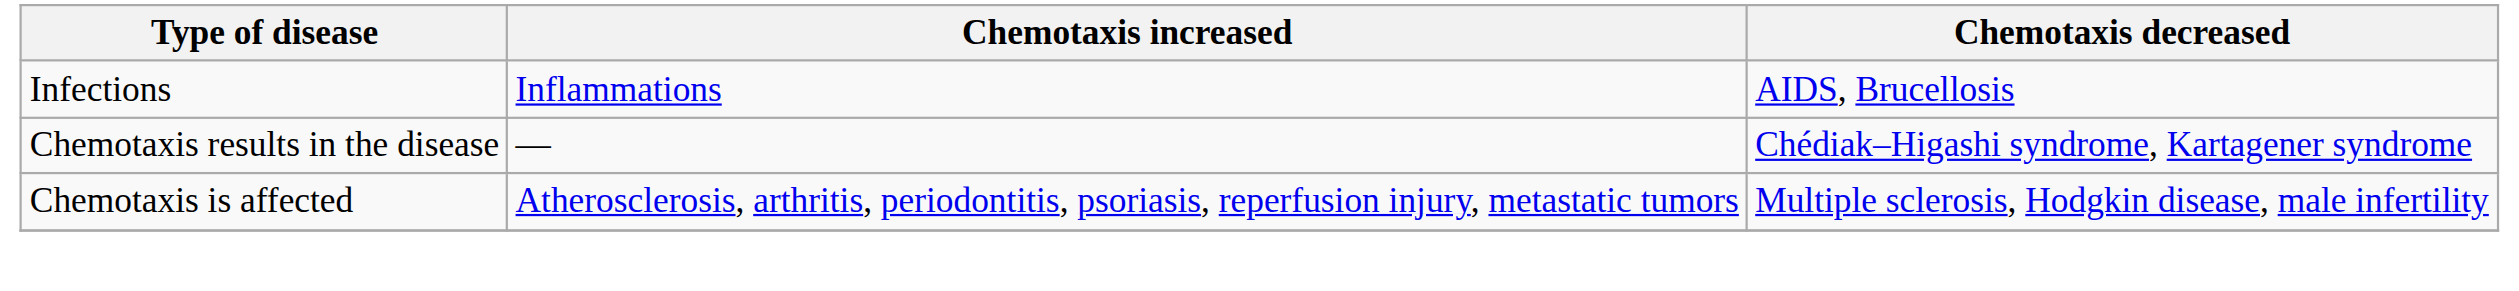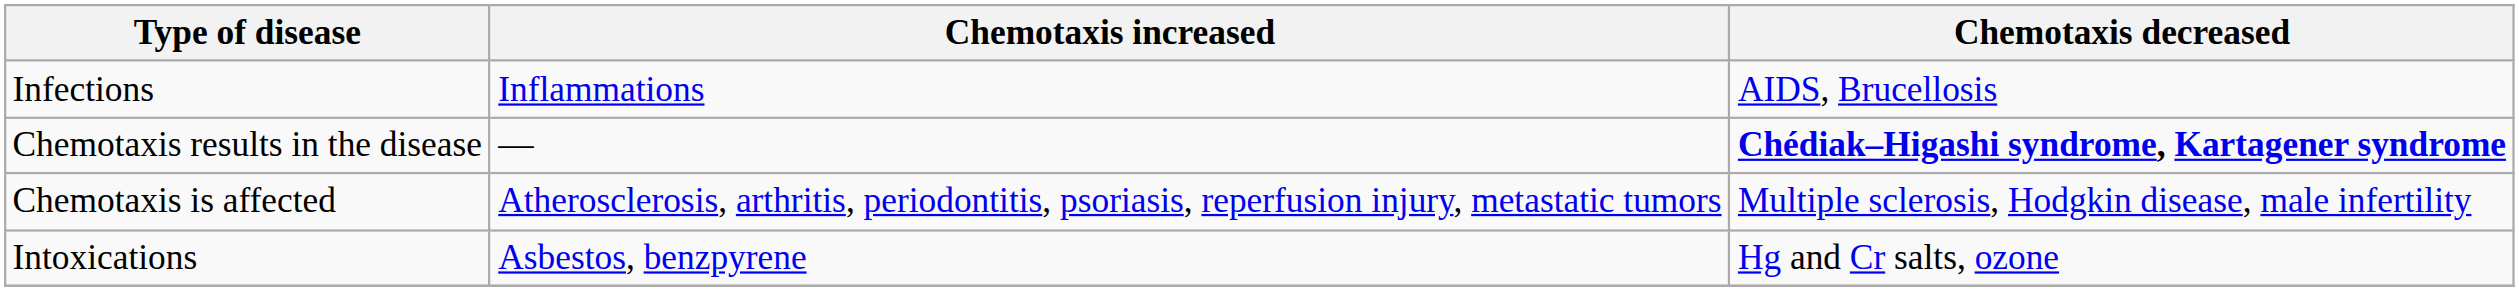Chemotaxis results in the disease | Chemotaxis decreased: normal -> bold
+ row: Intoxications | Asbestos, benzpyrene | Hg and Cr salts, ozone
